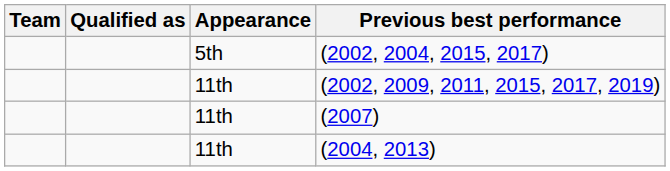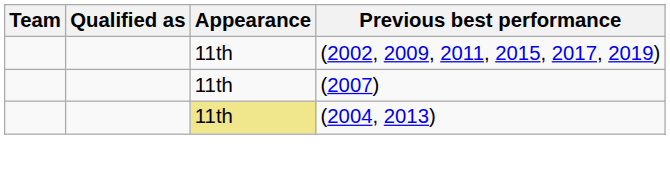- row: 5th | (2002, 2004, 2015, 2017)
(2004, 2013) | Appearance: no background -> khaki background
